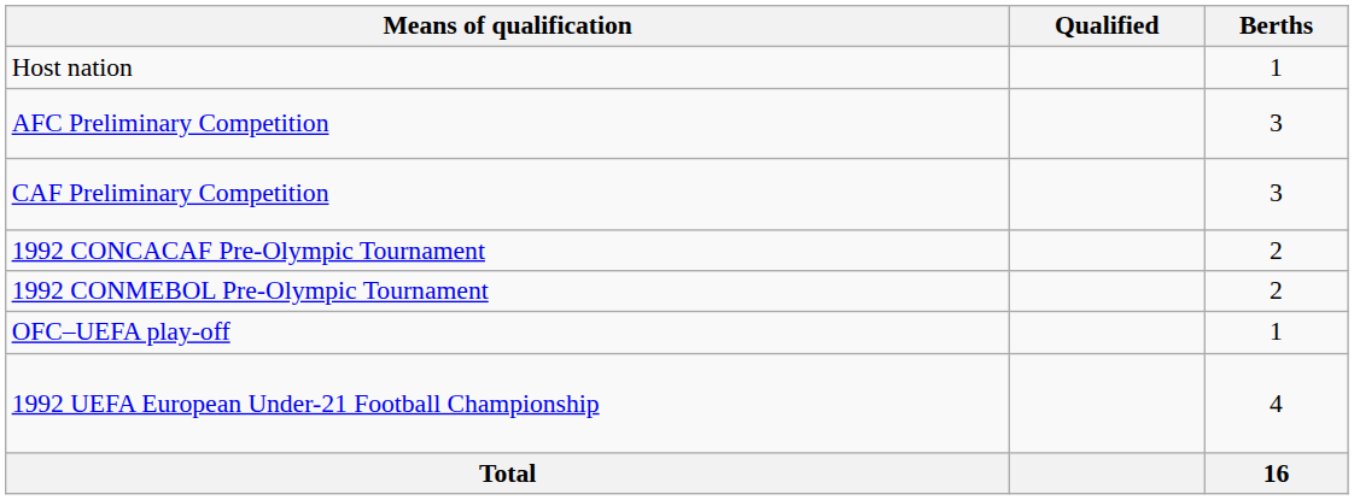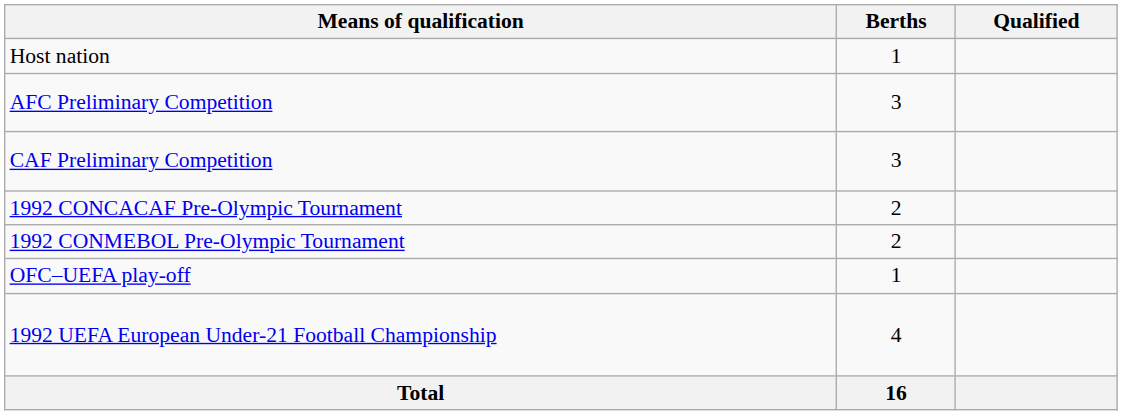columns swapped: Berths <-> Qualified
